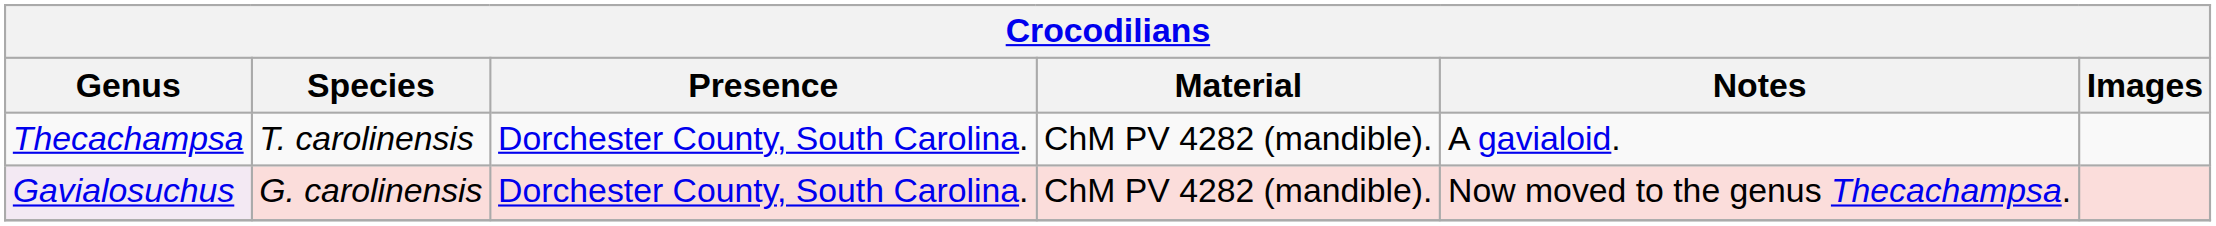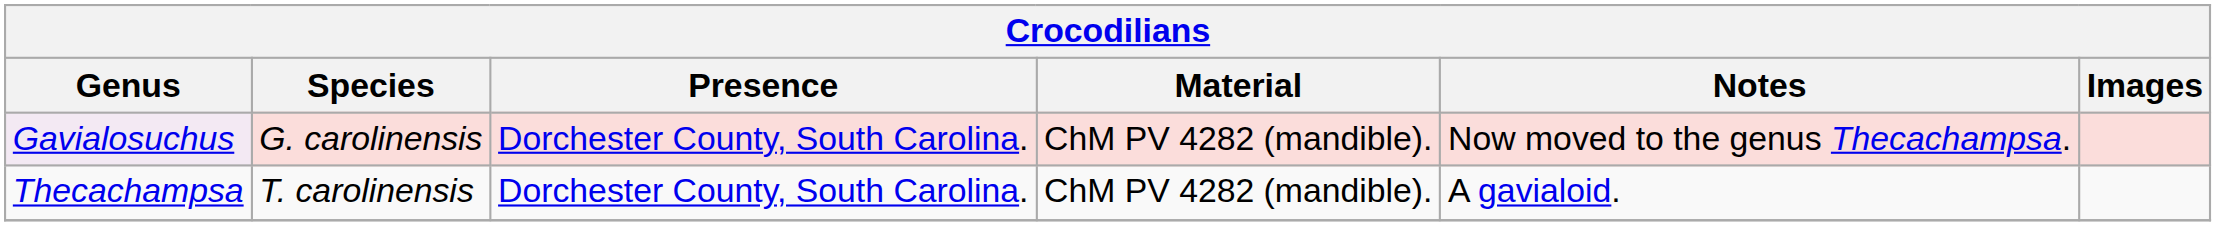rows swapped: Gavialosuchus <-> Thecachampsa
